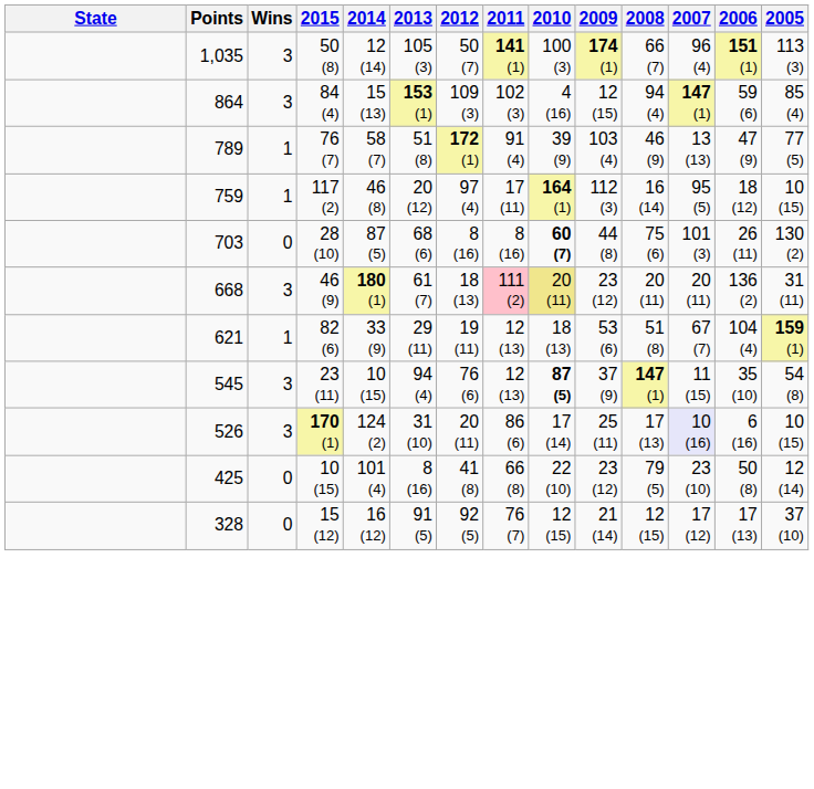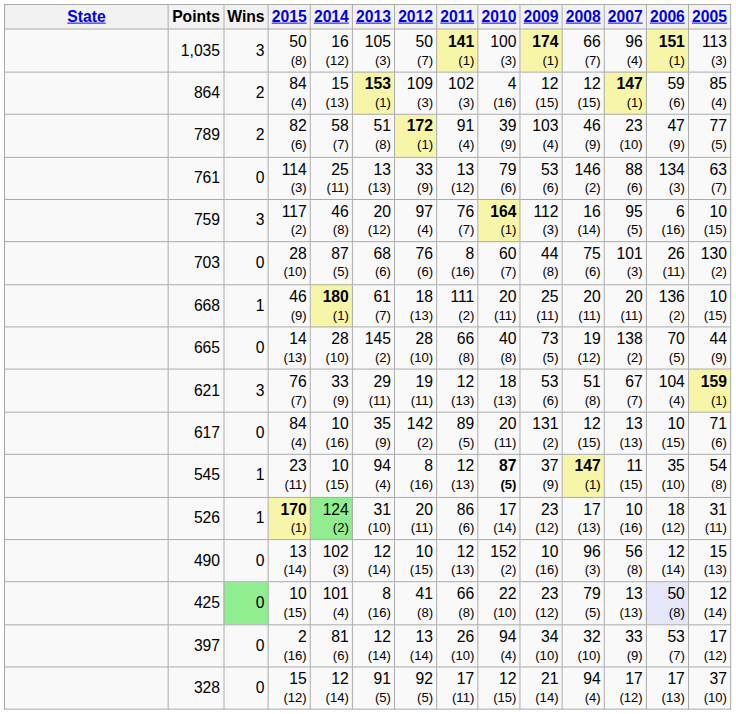1,035 | 2014: 12 (14) -> 16 (12)
864 | Wins: 3 -> 2
864 | 2008: 94 (4) -> 12 (15)
789 | Wins: 1 -> 2
789 | 2015: 76 (7) -> 82 (6)
789 | 2007: 13 (13) -> 23 (10)
+ row: 761 | 0 | 114 (3) | 25 (11) | 13 (13) | 33 (9) | 13 (12) | 79 (6) | 53 (6) | 146 (2) | 88 (6) | 134 (3) | 63 (7)
759 | Wins: 1 -> 3
759 | 2011: 17 (11) -> 76 (7)
759 | 2006: 18 (12) -> 6 (16)
703 | 2012: 8 (16) -> 76 (6)
703 | 2010: bold -> normal
668 | Wins: 3 -> 1
668 | 2011: pink background -> no background
668 | 2010: khaki background -> no background
668 | 2009: 23 (12) -> 25 (11)
668 | 2005: 31 (11) -> 10 (15)
+ row: 665 | 0 | 14 (13) | 28 (10) | 145 (2) | 28 (10) | 66 (8) | 40 (8) | 73 (5) | 19 (12) | 138 (2) | 70 (5) | 44 (9)
621 | Wins: 1 -> 3
621 | 2015: 82 (6) -> 76 (7)
+ row: 617 | 0 | 84 (4) | 10 (16) | 35 (9) | 142 (2) | 89 (5) | 20 (11) | 131 (2) | 12 (15) | 13 (13) | 10 (15) | 71 (6)
545 | Wins: 3 -> 1
545 | 2012: 76 (6) -> 8 (16)
526 | Wins: 3 -> 1
526 | 2014: no background -> lightgreen background
526 | 2009: 25 (11) -> 23 (12)
526 | 2007: lavender background -> no background
526 | 2006: 6 (16) -> 18 (12)
526 | 2005: 10 (15) -> 31 (11)
+ row: 490 | 0 | 13 (14) | 102 (3) | 12 (14) | 10 (15) | 12 (13) | 152 (2) | 10 (16) | 96 (3) | 56 (8) | 12 (14) | 15 (13)
425 | Wins: no background -> lightgreen background
425 | 2007: 23 (10) -> 13 (13)
425 | 2006: no background -> lavender background
+ row: 397 | 0 | 2 (16) | 81 (6) | 12 (14) | 13 (14) | 26 (10) | 94 (4) | 34 (10) | 32 (10) | 33 (9) | 53 (7) | 17 (12)
328 | 2014: 16 (12) -> 12 (14)
328 | 2011: 76 (7) -> 17 (11)
328 | 2008: 12 (15) -> 94 (4)
